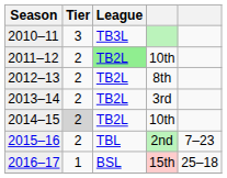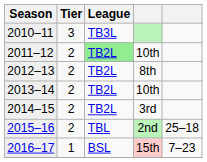2013–14 | column 4: 3rd -> 10th
2014–15 | Tier: lightgrey background -> no background
2014–15 | column 4: 10th -> 3rd
2015–16 | column 5: 7–23 -> 25–18
2016–17 | column 5: 25–18 -> 7–23
